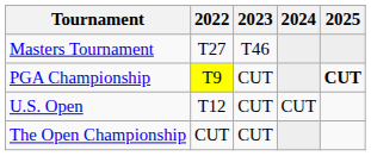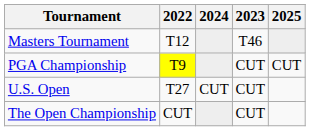columns swapped: 2023 <-> 2024
Masters Tournament | 2022: T27 -> T12
PGA Championship | 2025: bold -> normal
U.S. Open | 2022: T12 -> T27
